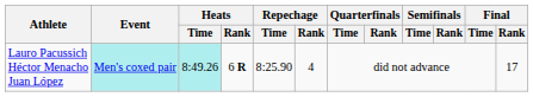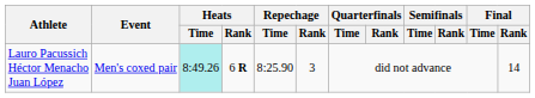Lauro Pacussich Héctor Menacho Juan López | Event: paleturquoise background -> no background
Lauro Pacussich Héctor Menacho Juan López | Repechage / Rank: 4 -> 3
Lauro Pacussich Héctor Menacho Juan López | Final / Rank: 17 -> 14
